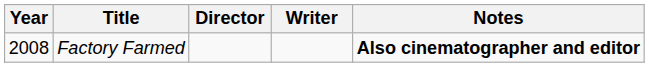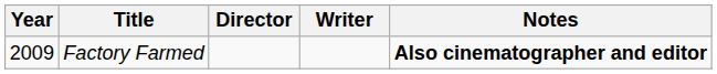Factory Farmed | Year: 2008 -> 2009
